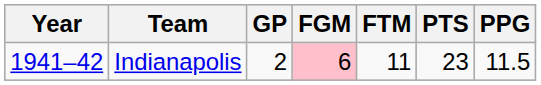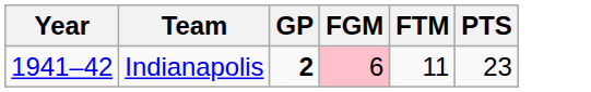- column: PPG | 11.5
Indianapolis | GP: normal -> bold
